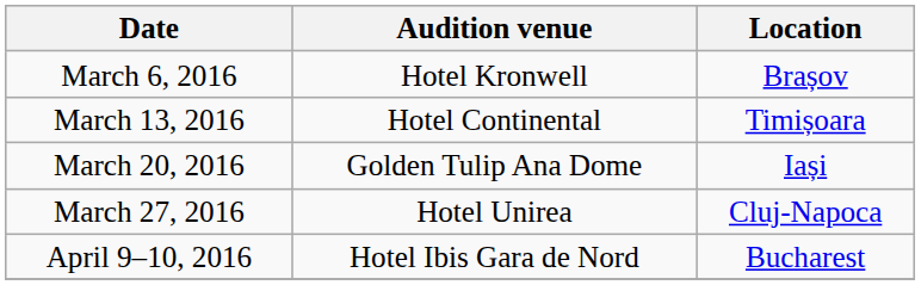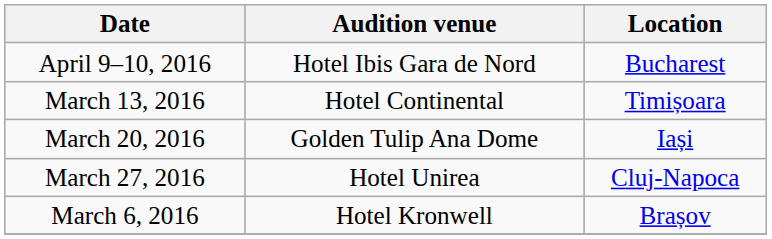rows swapped: March 6, 2016 <-> April 9–10, 2016
